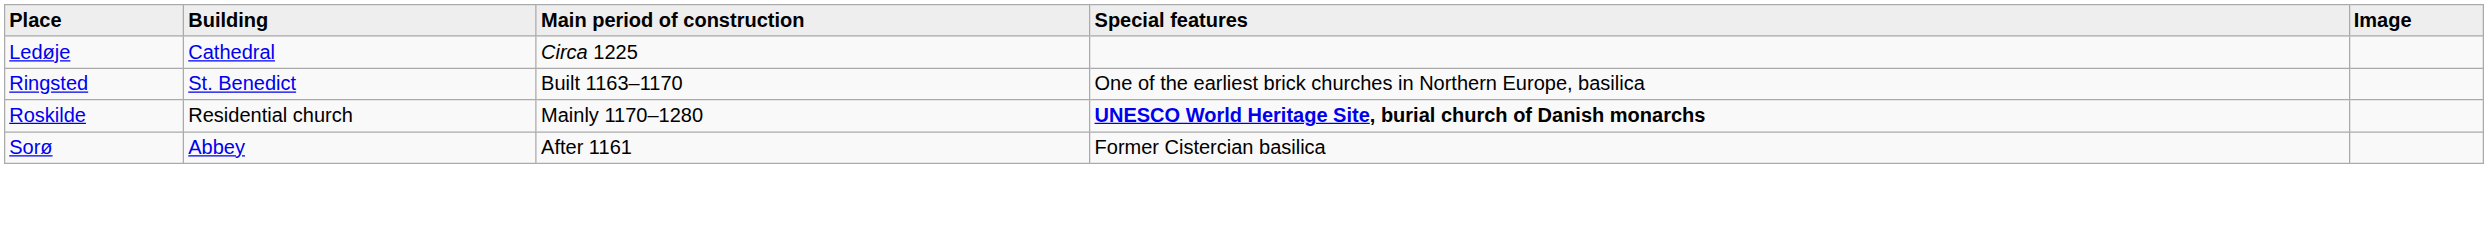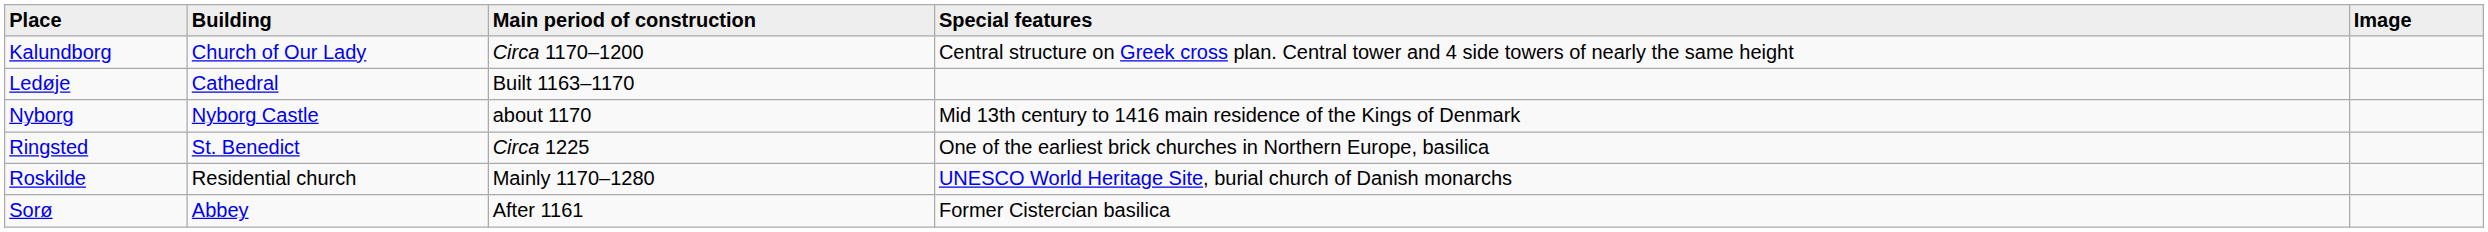+ row: Kalundborg | Church of Our Lady | Circa 1170–1200 | Central structure on Greek cross plan. Central tower and 4 side towers of nearly the same height
Ledøje | Main period of construction: Circa 1225 -> Built 1163–1170
+ row: Nyborg | Nyborg Castle | about 1170 | Mid 13th century to 1416 main residence of the Kings of Denmark
Ringsted | Main period of construction: Built 1163–1170 -> Circa 1225
Roskilde | Special features: bold -> normal
